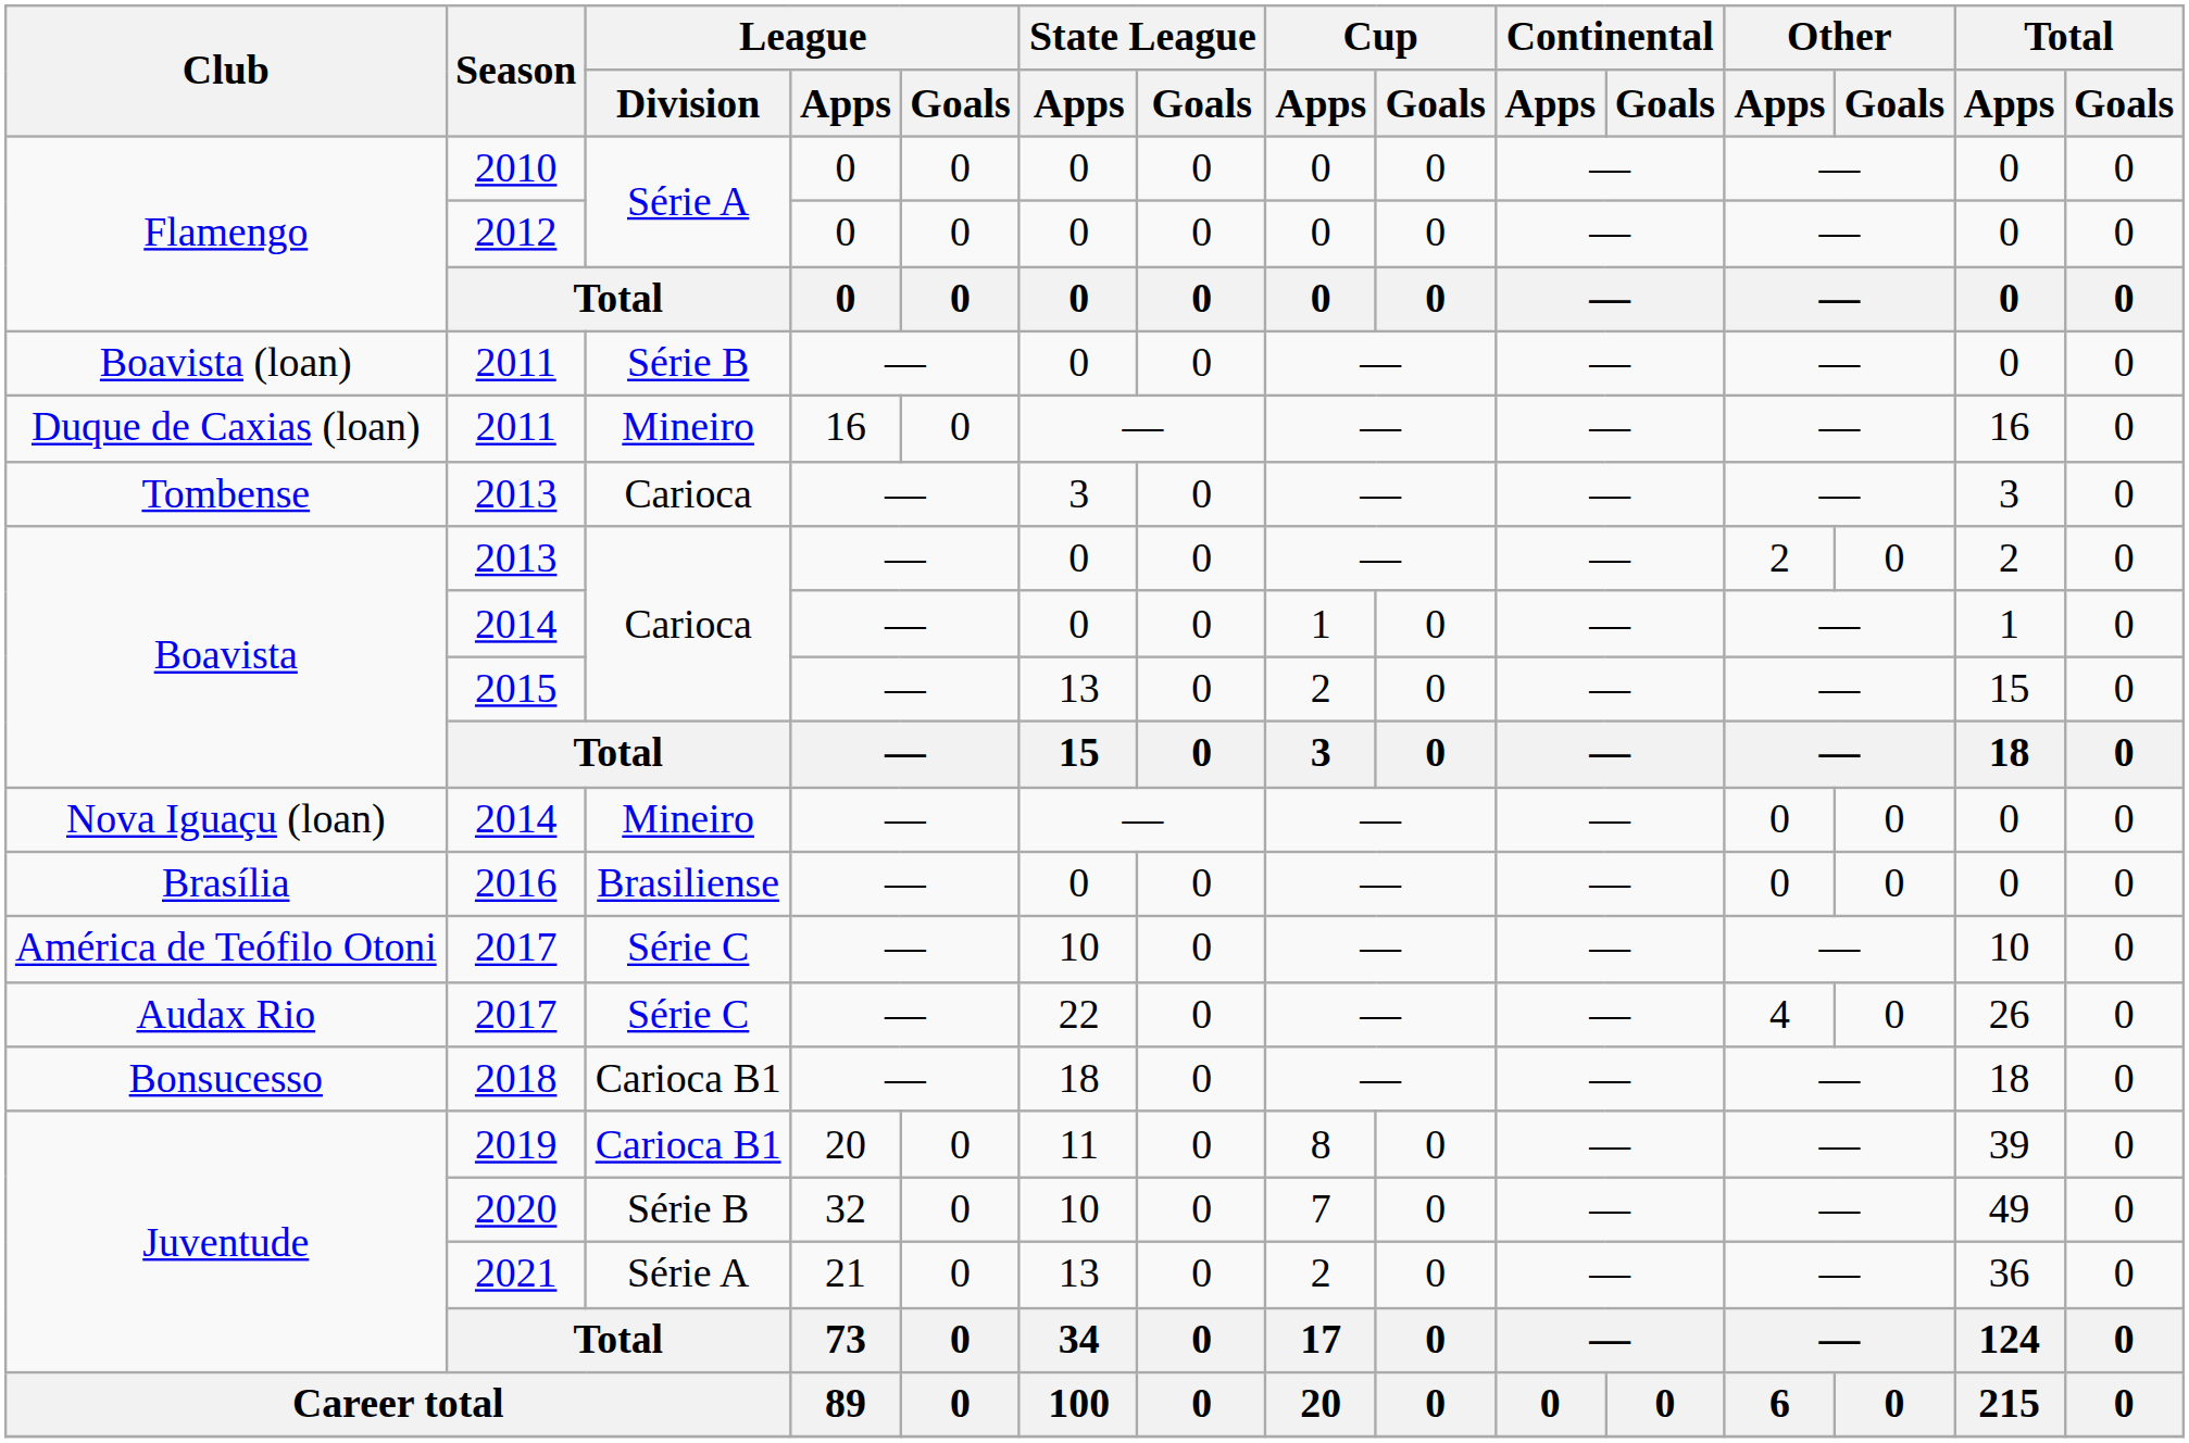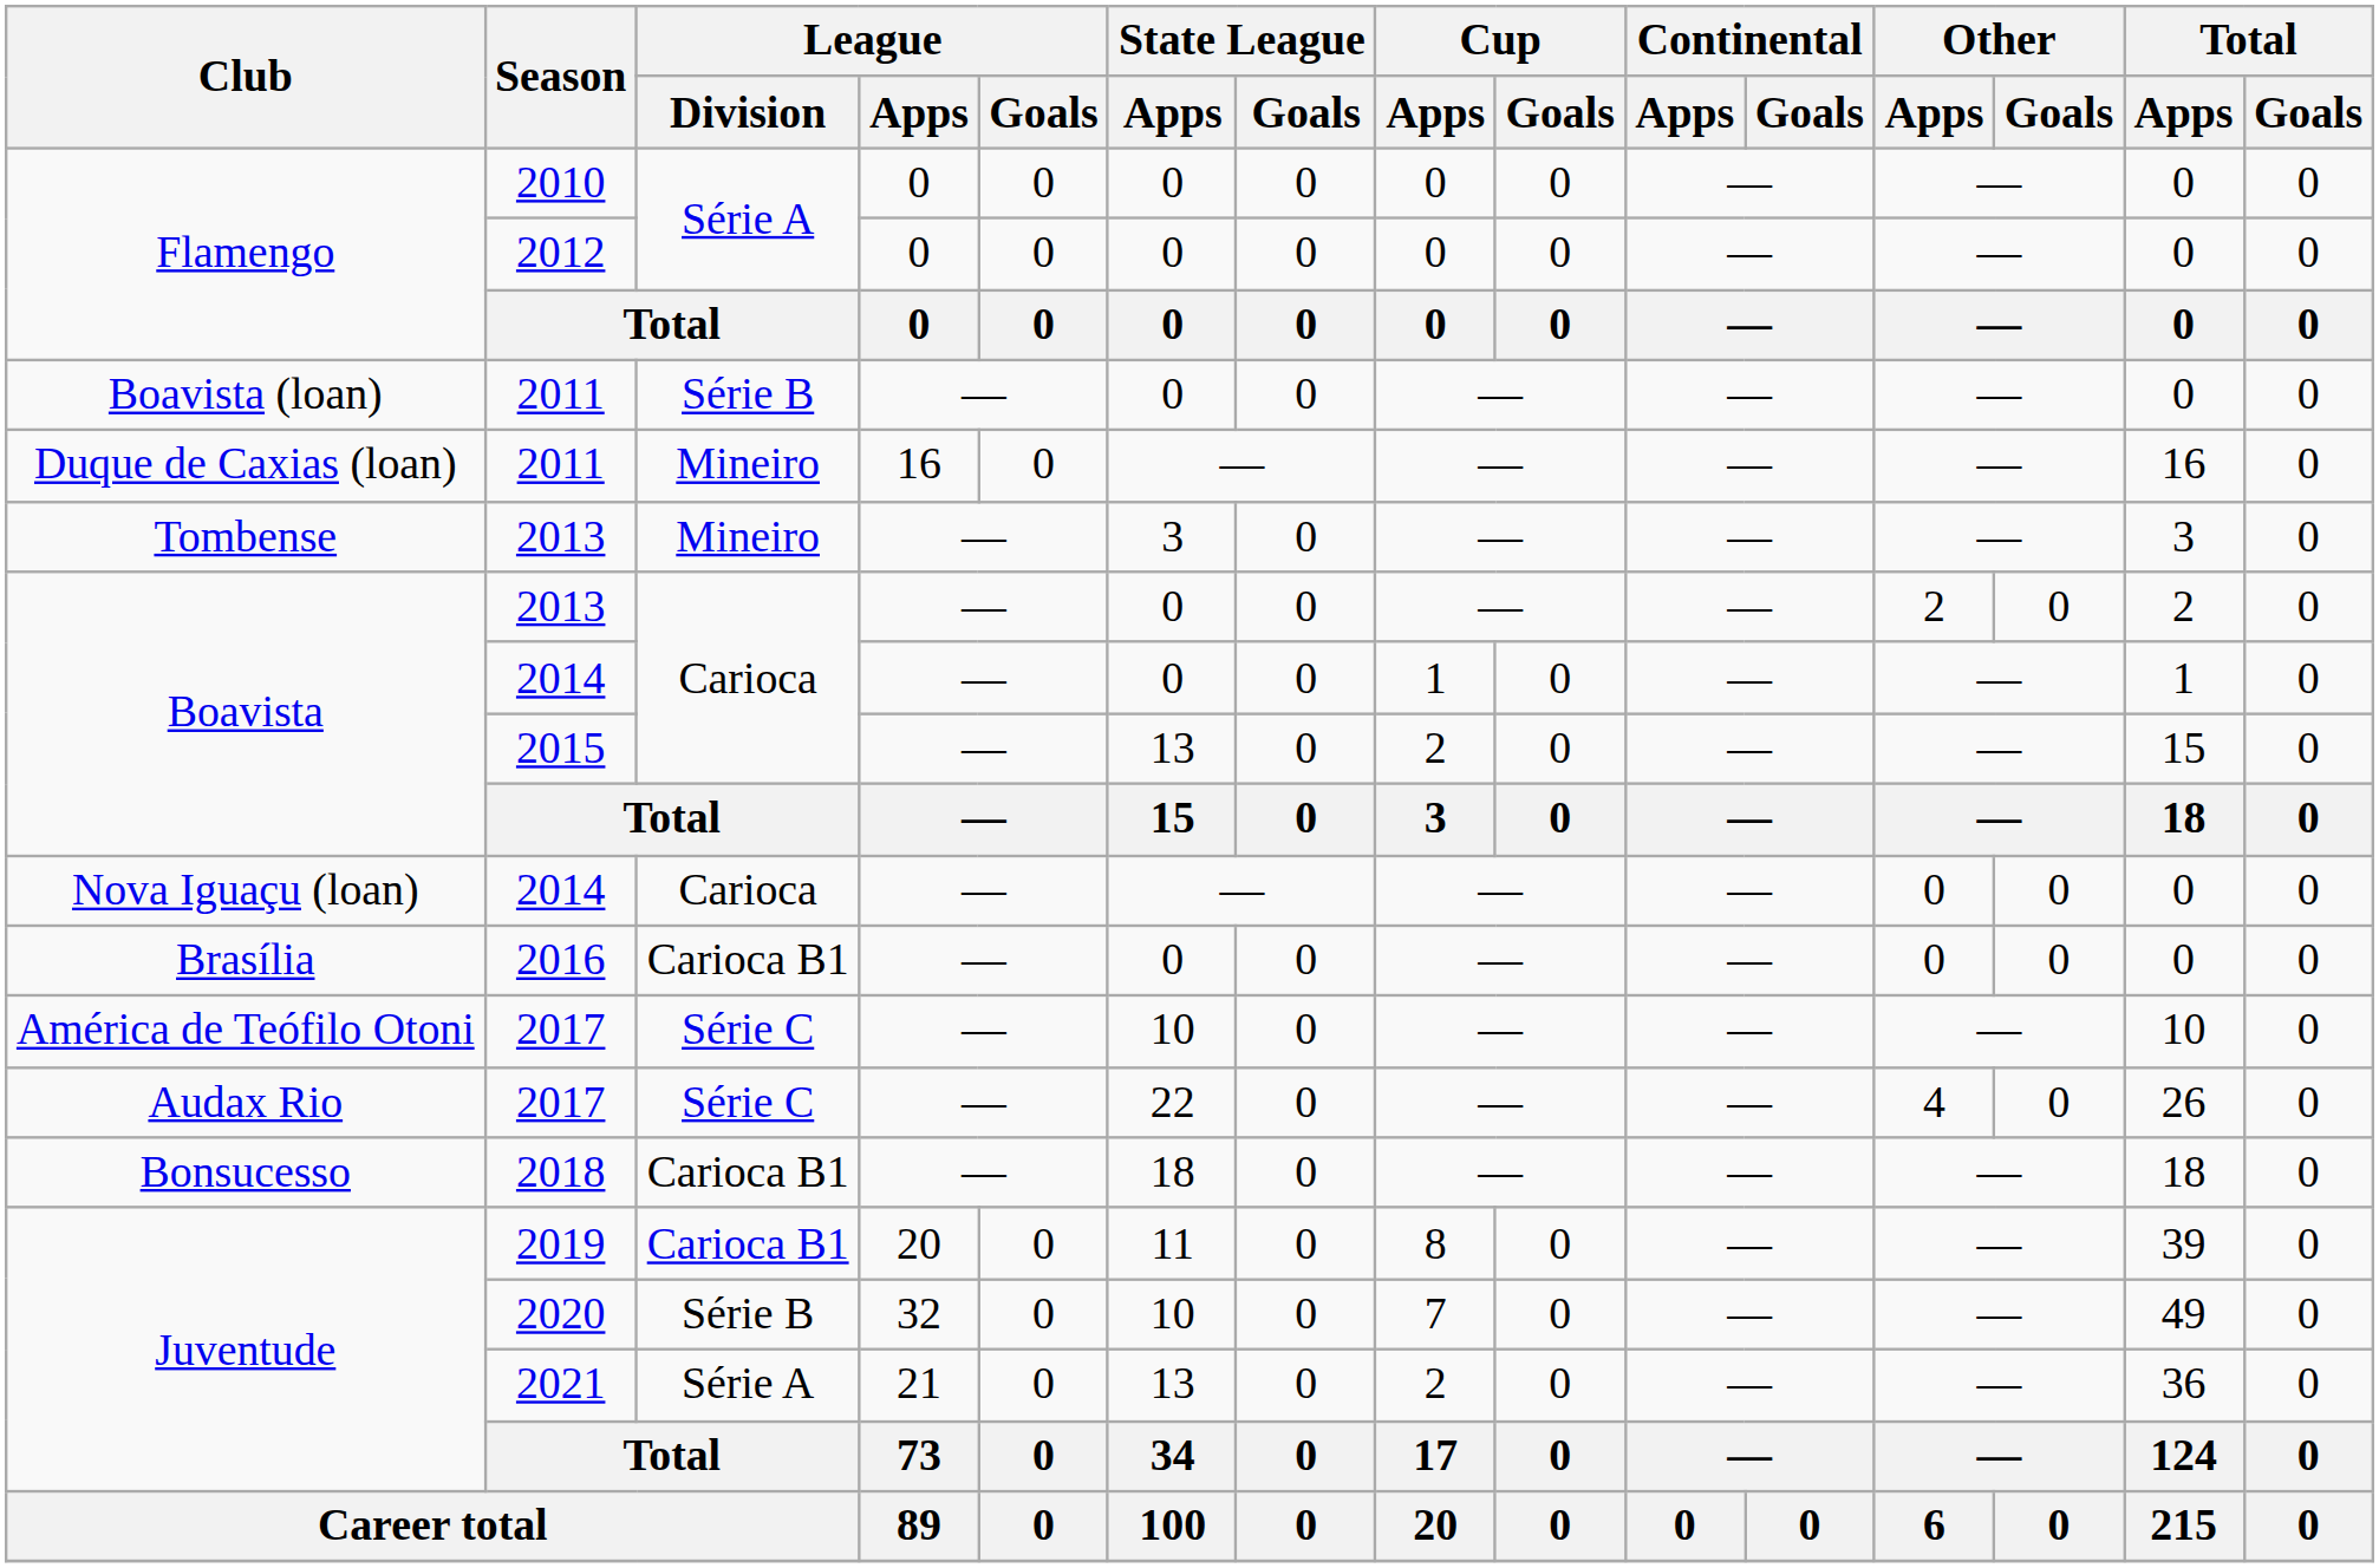Tombense / 2013 | League / Division: Carioca -> Mineiro
Nova Iguaçu (loan) / 2014 | League / Division: Mineiro -> Carioca
2016 | League / Division: Brasiliense -> Carioca B1
